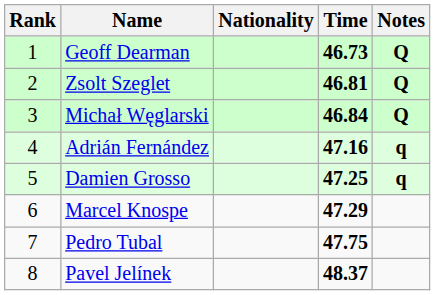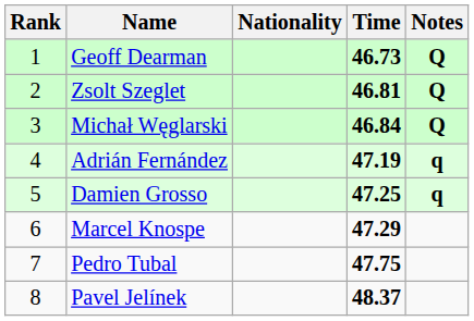Adrián Fernández | Time: 47.16 -> 47.19
